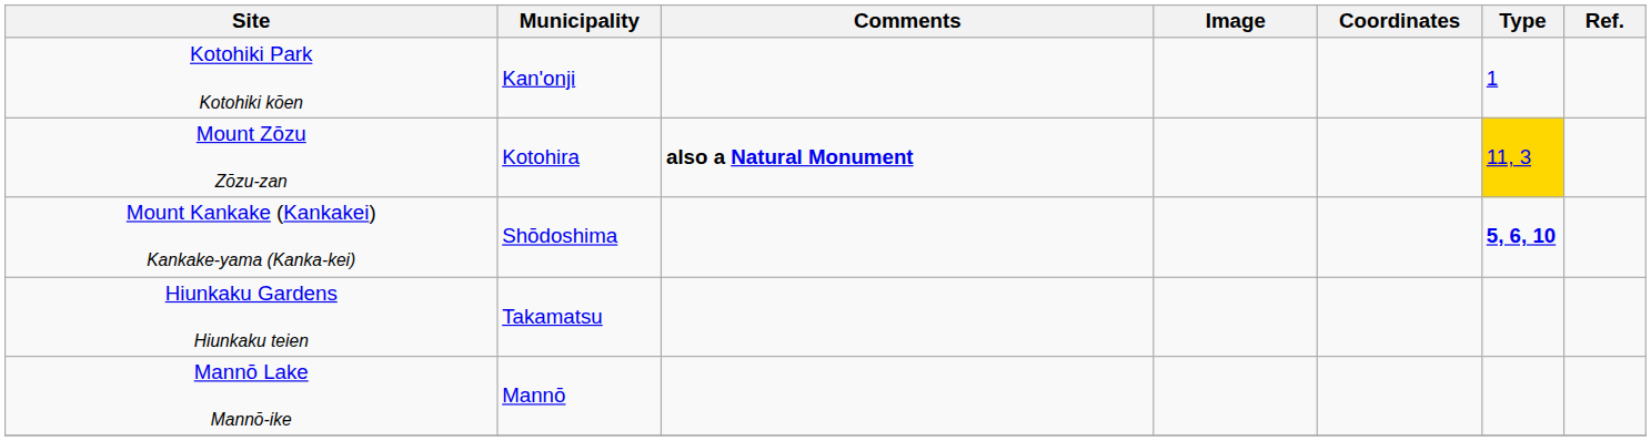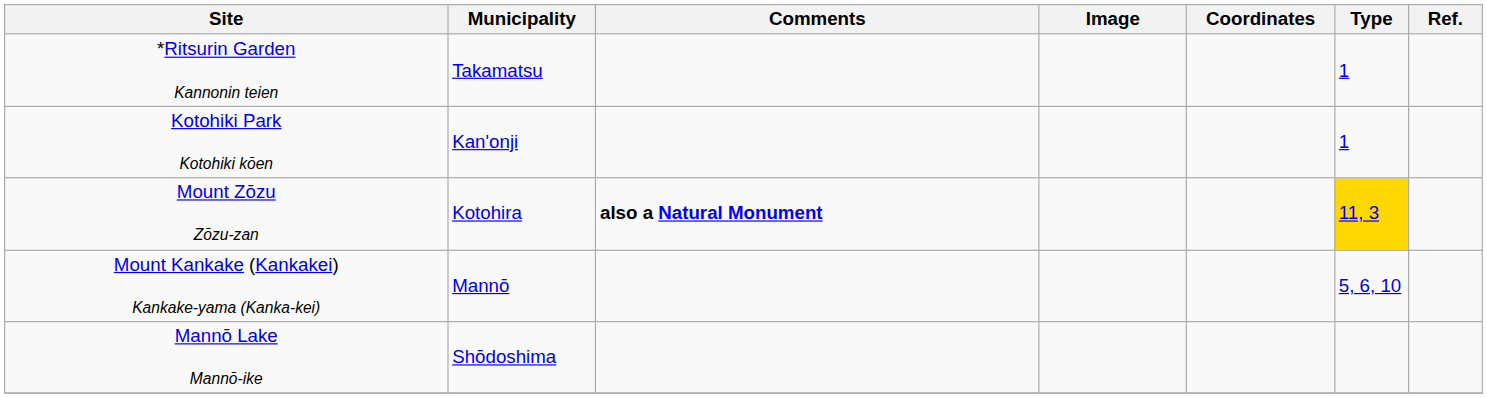+ row: *Ritsurin Garden Kannonin teien | Takamatsu | 1
Mount Kankake (Kankakei) Kankake-yama (Kanka-kei) | Municipality: Shōdoshima -> Mannō
Mount Kankake (Kankakei) Kankake-yama (Kanka-kei) | Type: bold -> normal
- row: Hiunkaku Gardens Hiunkaku teien | Takamatsu
Mannō Lake Mannō-ike | Municipality: Mannō -> Shōdoshima
